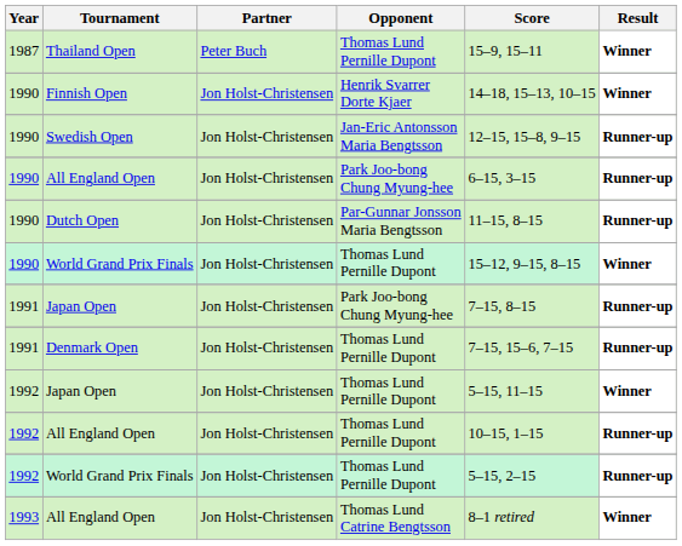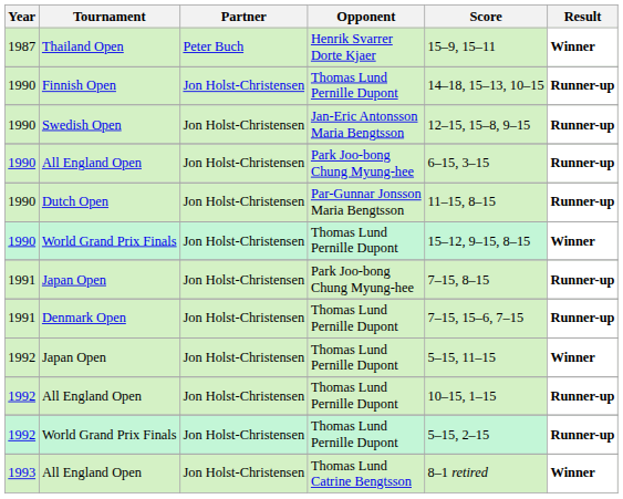Thailand Open | Opponent: Thomas Lund Pernille Dupont -> Henrik Svarrer Dorte Kjaer
Finnish Open | Opponent: Henrik Svarrer Dorte Kjaer -> Thomas Lund Pernille Dupont
Finnish Open | Result: Winner -> Runner-up
